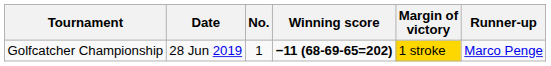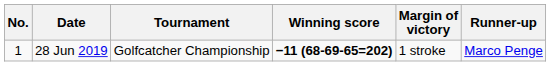columns swapped: No. <-> Tournament
28 Jun 2019 | Margin of victory: gold background -> no background
